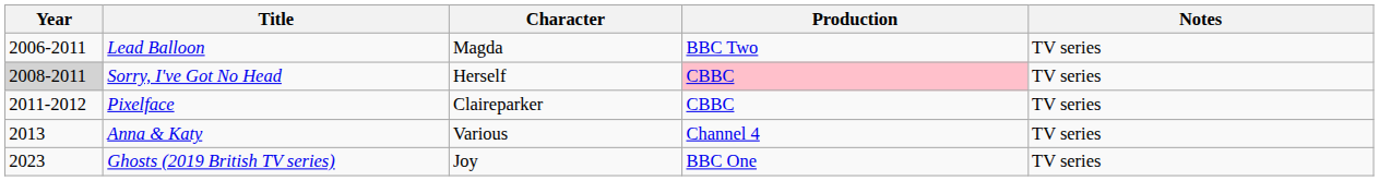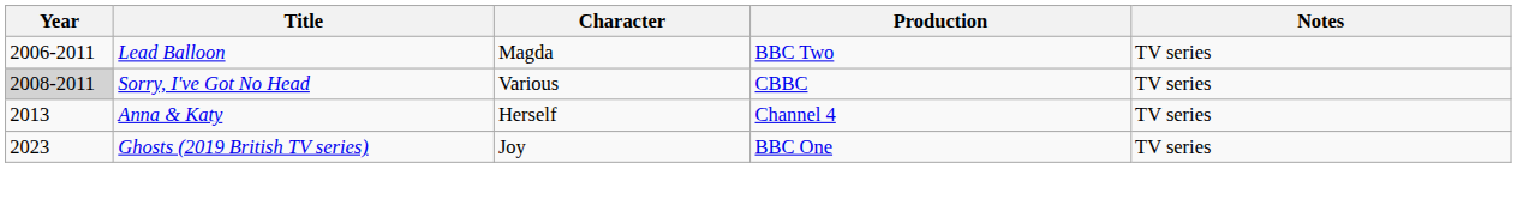Sorry, I've Got No Head | Character: Herself -> Various
Sorry, I've Got No Head | Production: pink background -> no background
- row: 2011-2012 | Pixelface | Claireparker | CBBC | TV series
Anna & Katy | Character: Various -> Herself
